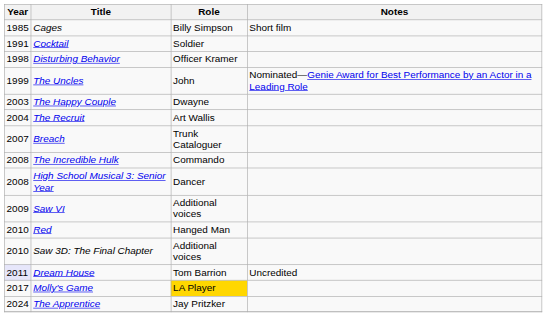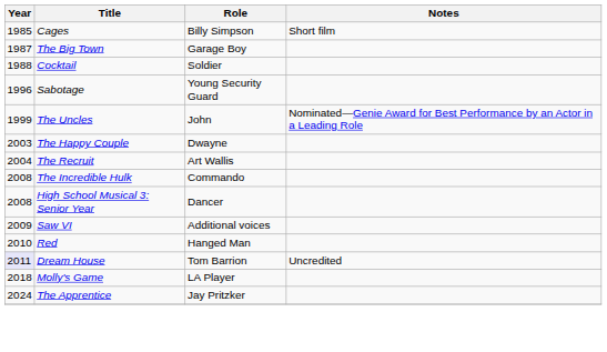+ row: 1987 | The Big Town | Garage Boy
Cocktail | Year: 1991 -> 1988
+ row: 1996 | Sabotage | Young Security Guard
- row: 1998 | Disturbing Behavior | Officer Kramer
- row: 2007 | Breach | Trunk Cataloguer
- row: 2010 | Saw 3D: The Final Chapter | Additional voices
Molly's Game | Year: 2017 -> 2018
Molly's Game | Role: gold background -> no background
